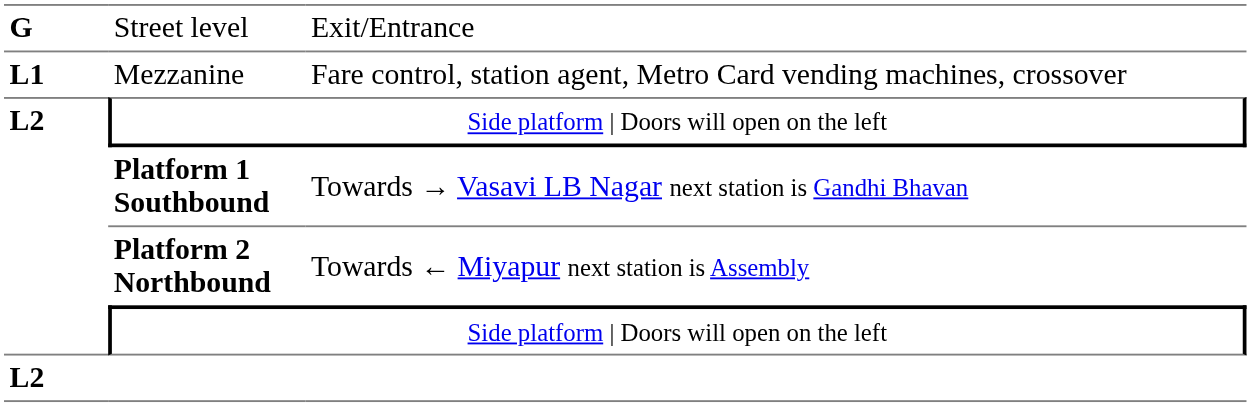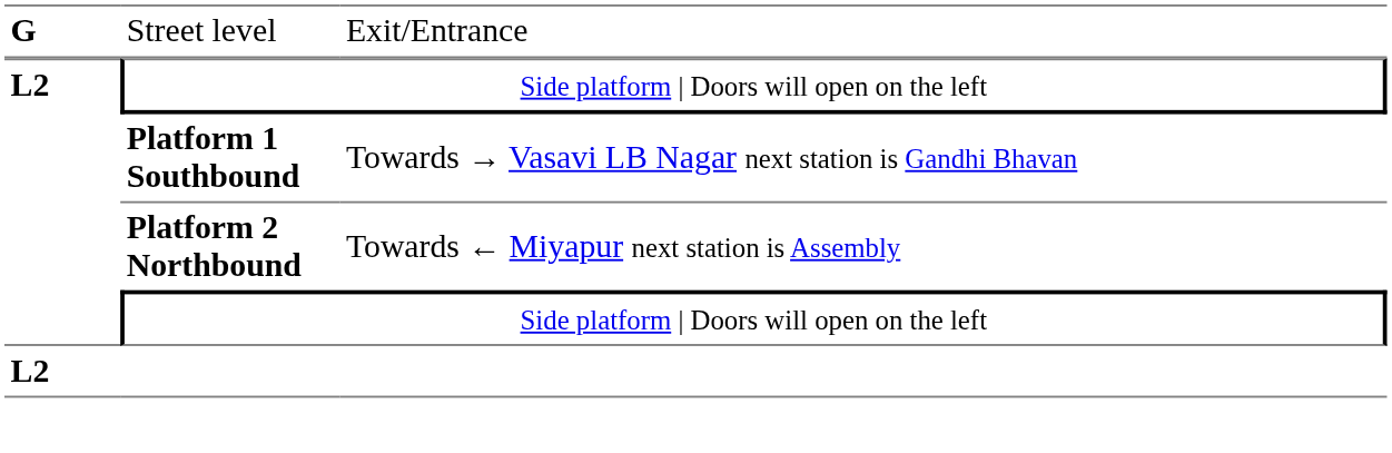- row: L1 | Mezzanine | Fare control, station agent, Metro Card vending machines, crossover
